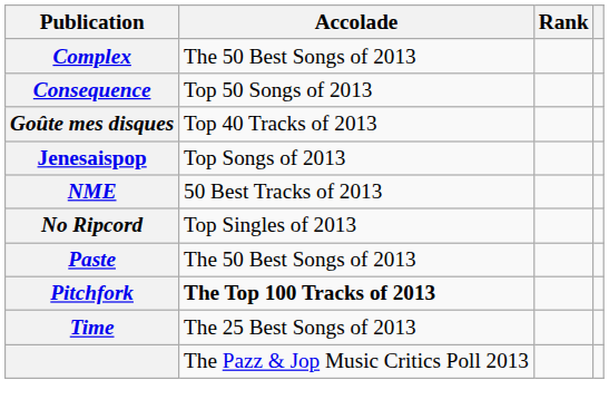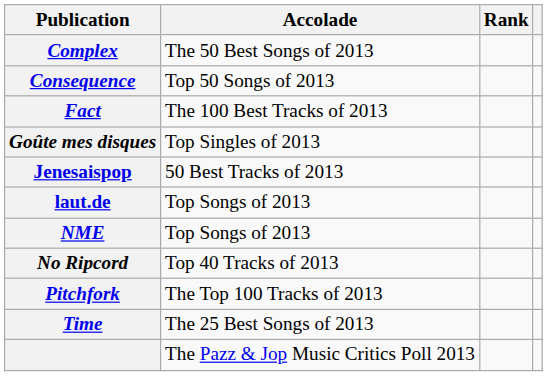+ row: Fact | The 100 Best Tracks of 2013
Goûte mes disques | Accolade: Top 40 Tracks of 2013 -> Top Singles of 2013
Jenesaispop | Accolade: Top Songs of 2013 -> 50 Best Tracks of 2013
+ row: laut.de | Top Songs of 2013
NME | Accolade: 50 Best Tracks of 2013 -> Top Songs of 2013
No Ripcord | Accolade: Top Singles of 2013 -> Top 40 Tracks of 2013
- row: Paste | The 50 Best Songs of 2013
Pitchfork | Accolade: bold -> normal
